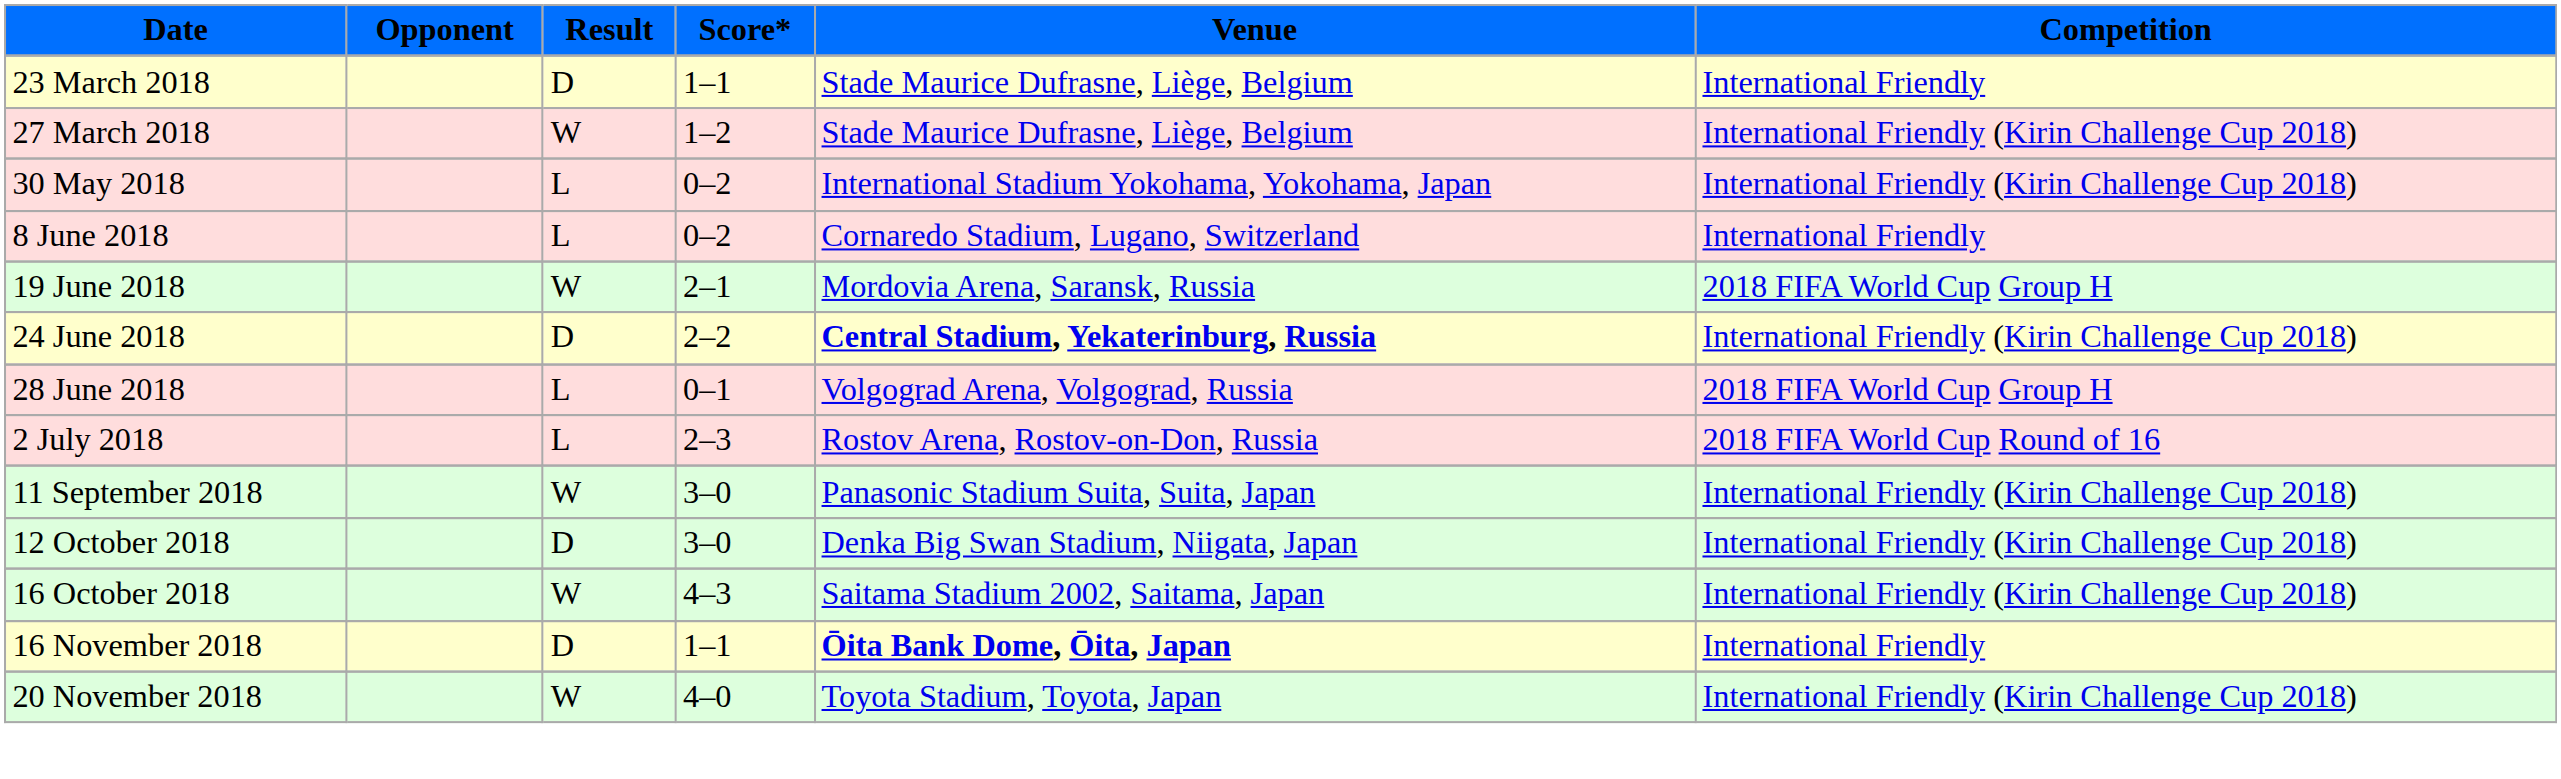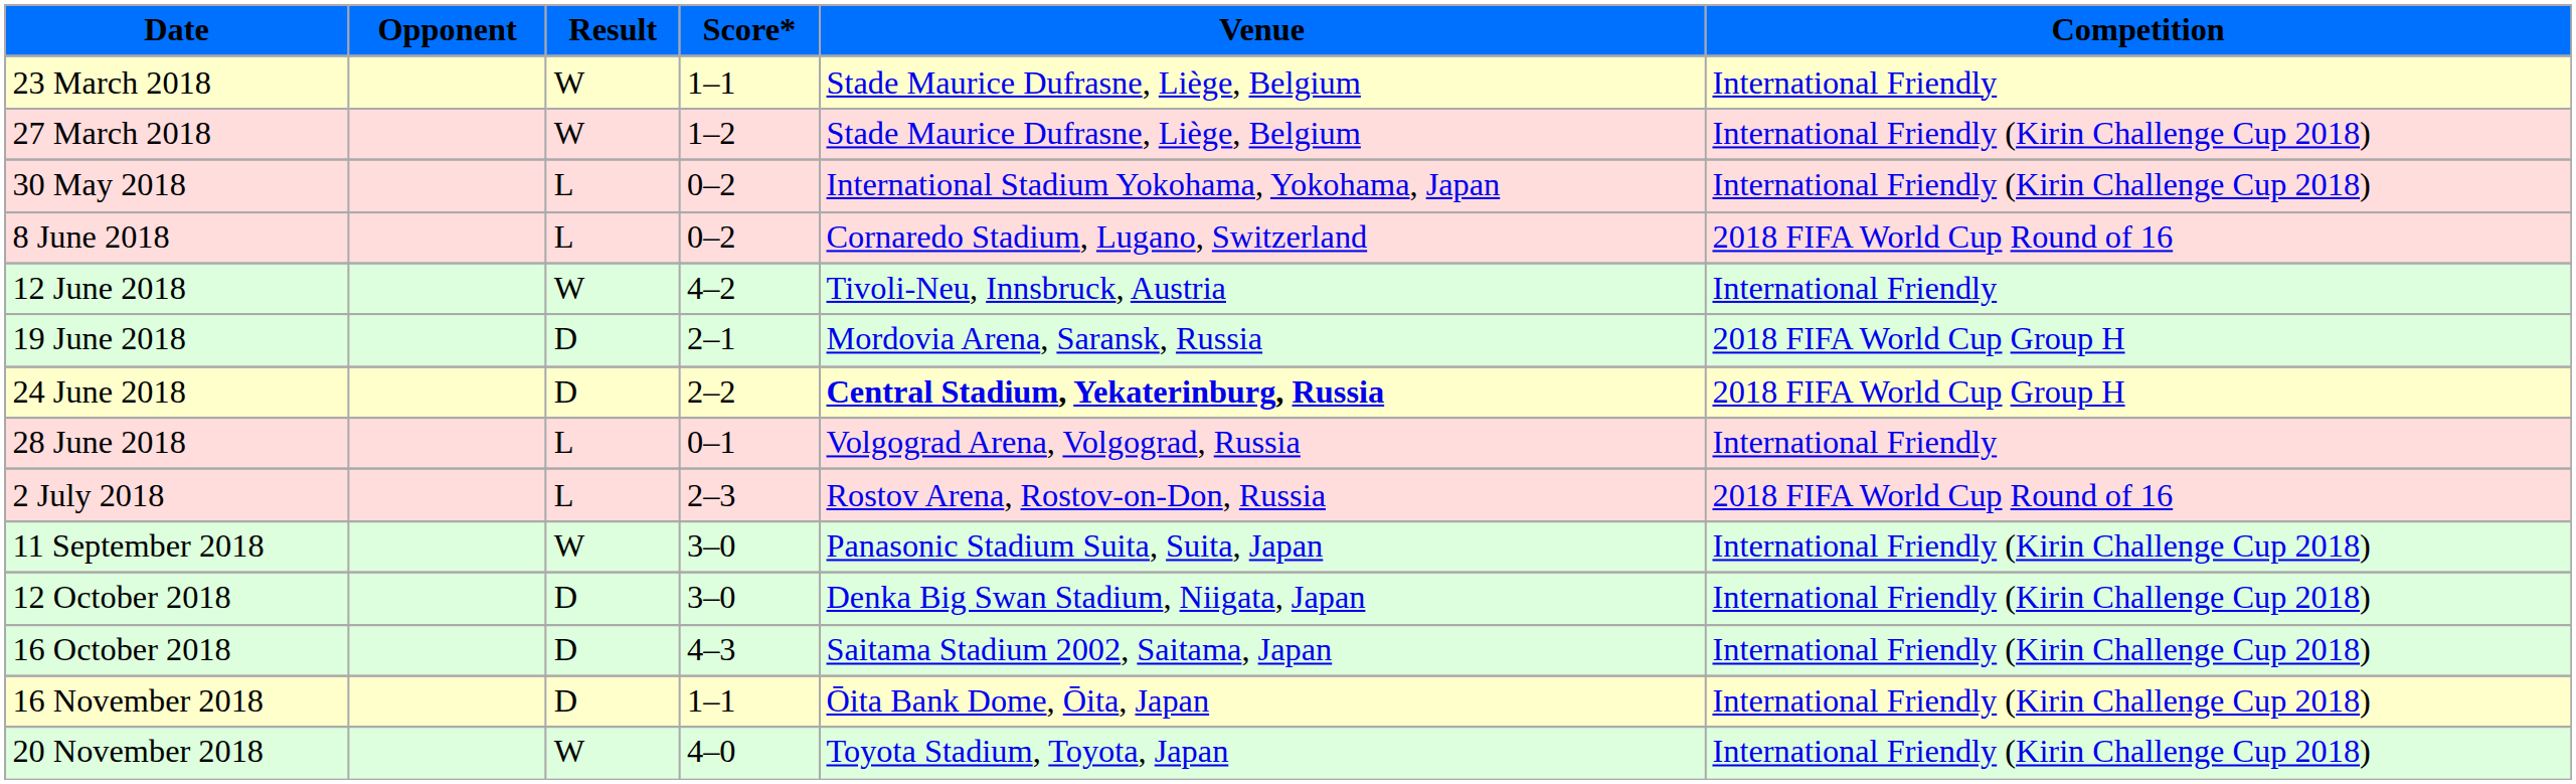23 March 2018 | Result: D -> W
8 June 2018 | Competition: International Friendly -> 2018 FIFA World Cup Round of 16
+ row: 12 June 2018 | W | 4–2 | Tivoli-Neu, Innsbruck, Austria | International Friendly
19 June 2018 | Result: W -> D
24 June 2018 | Competition: International Friendly (Kirin Challenge Cup 2018) -> 2018 FIFA World Cup Group H
28 June 2018 | Competition: 2018 FIFA World Cup Group H -> International Friendly
16 October 2018 | Result: W -> D
16 November 2018 | Venue: bold -> normal
16 November 2018 | Competition: International Friendly -> International Friendly (Kirin Challenge Cup 2018)
